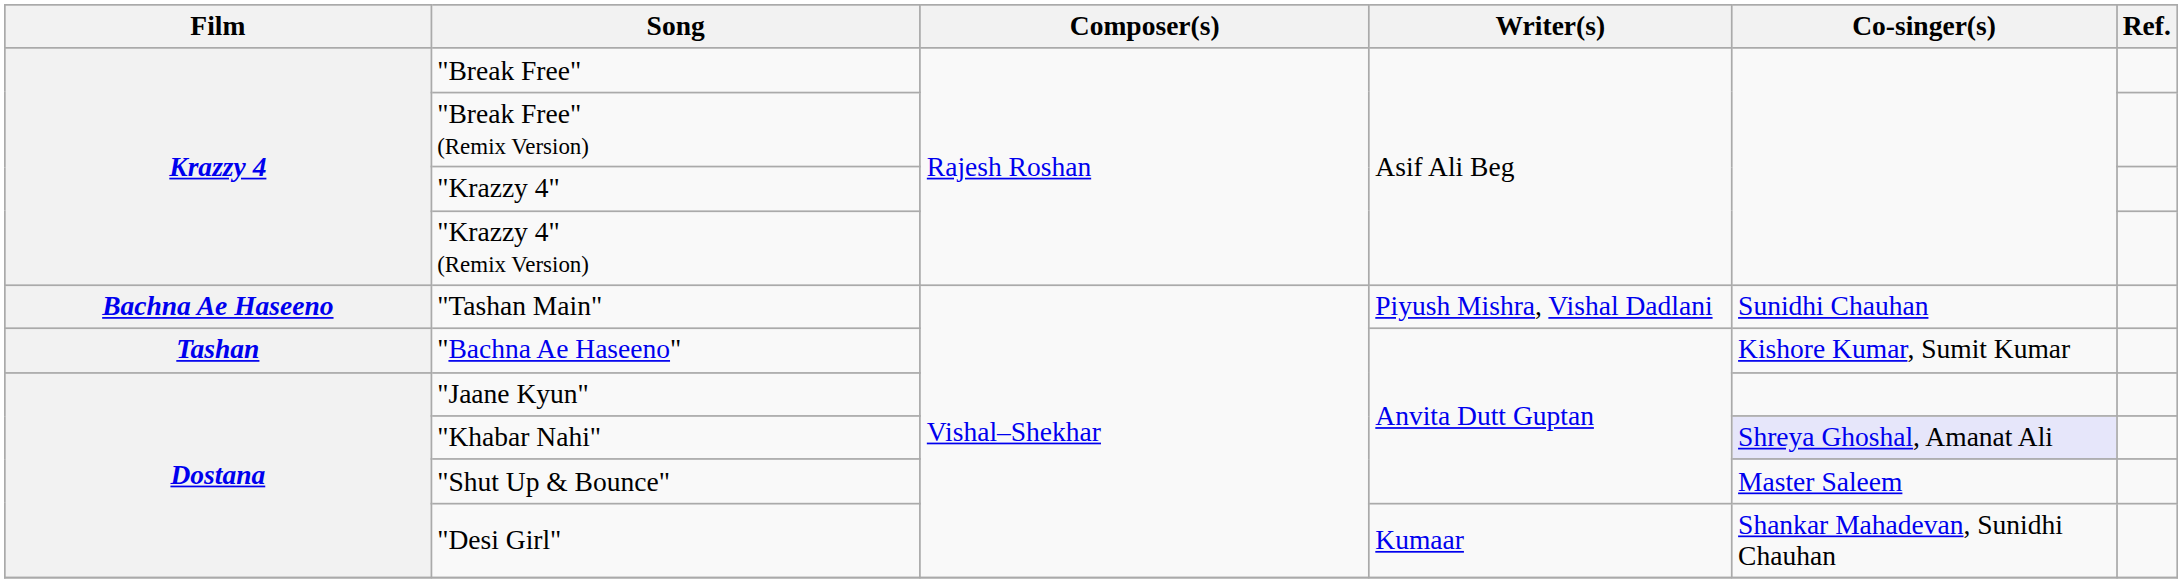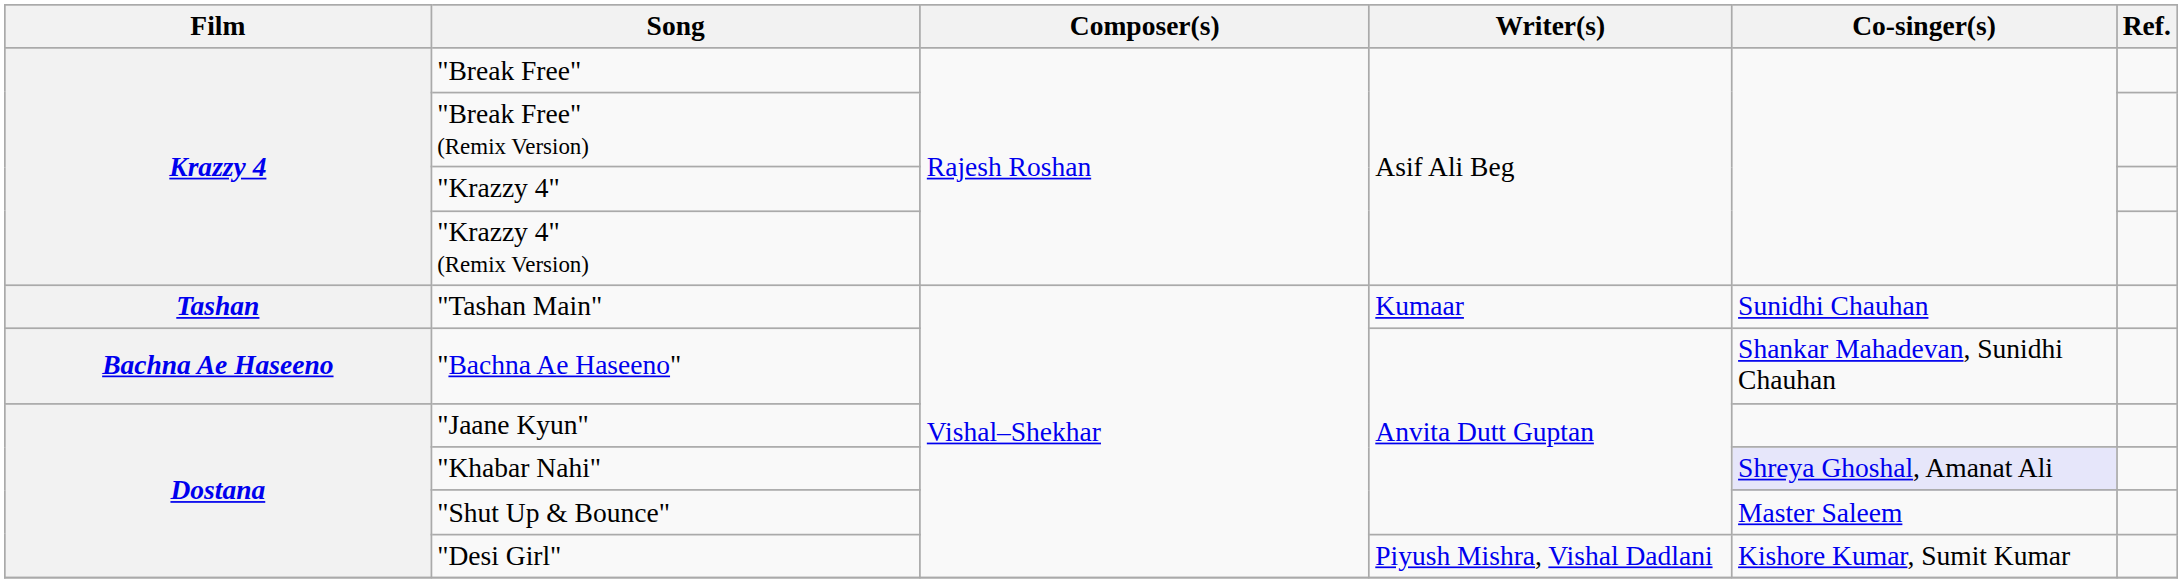"Tashan Main" | Film: Bachna Ae Haseeno -> Tashan
"Tashan Main" | Writer(s): Piyush Mishra, Vishal Dadlani -> Kumaar
"Bachna Ae Haseeno" | Film: Tashan -> Bachna Ae Haseeno
"Bachna Ae Haseeno" | Co-singer(s): Kishore Kumar, Sumit Kumar -> Shankar Mahadevan, Sunidhi Chauhan
"Desi Girl" | Writer(s): Kumaar -> Piyush Mishra, Vishal Dadlani
"Desi Girl" | Co-singer(s): Shankar Mahadevan, Sunidhi Chauhan -> Kishore Kumar, Sumit Kumar
